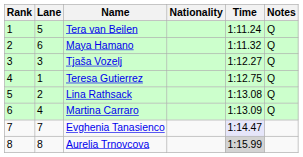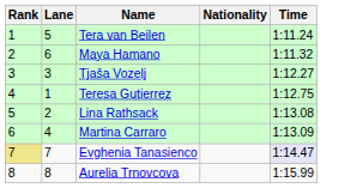- column: Notes | Q | Q | Q | Q | Q | Q
Evghenia Tanasienco | Rank: no background -> khaki background
Aurelia Trnovcova | Time: lightgrey background -> no background
